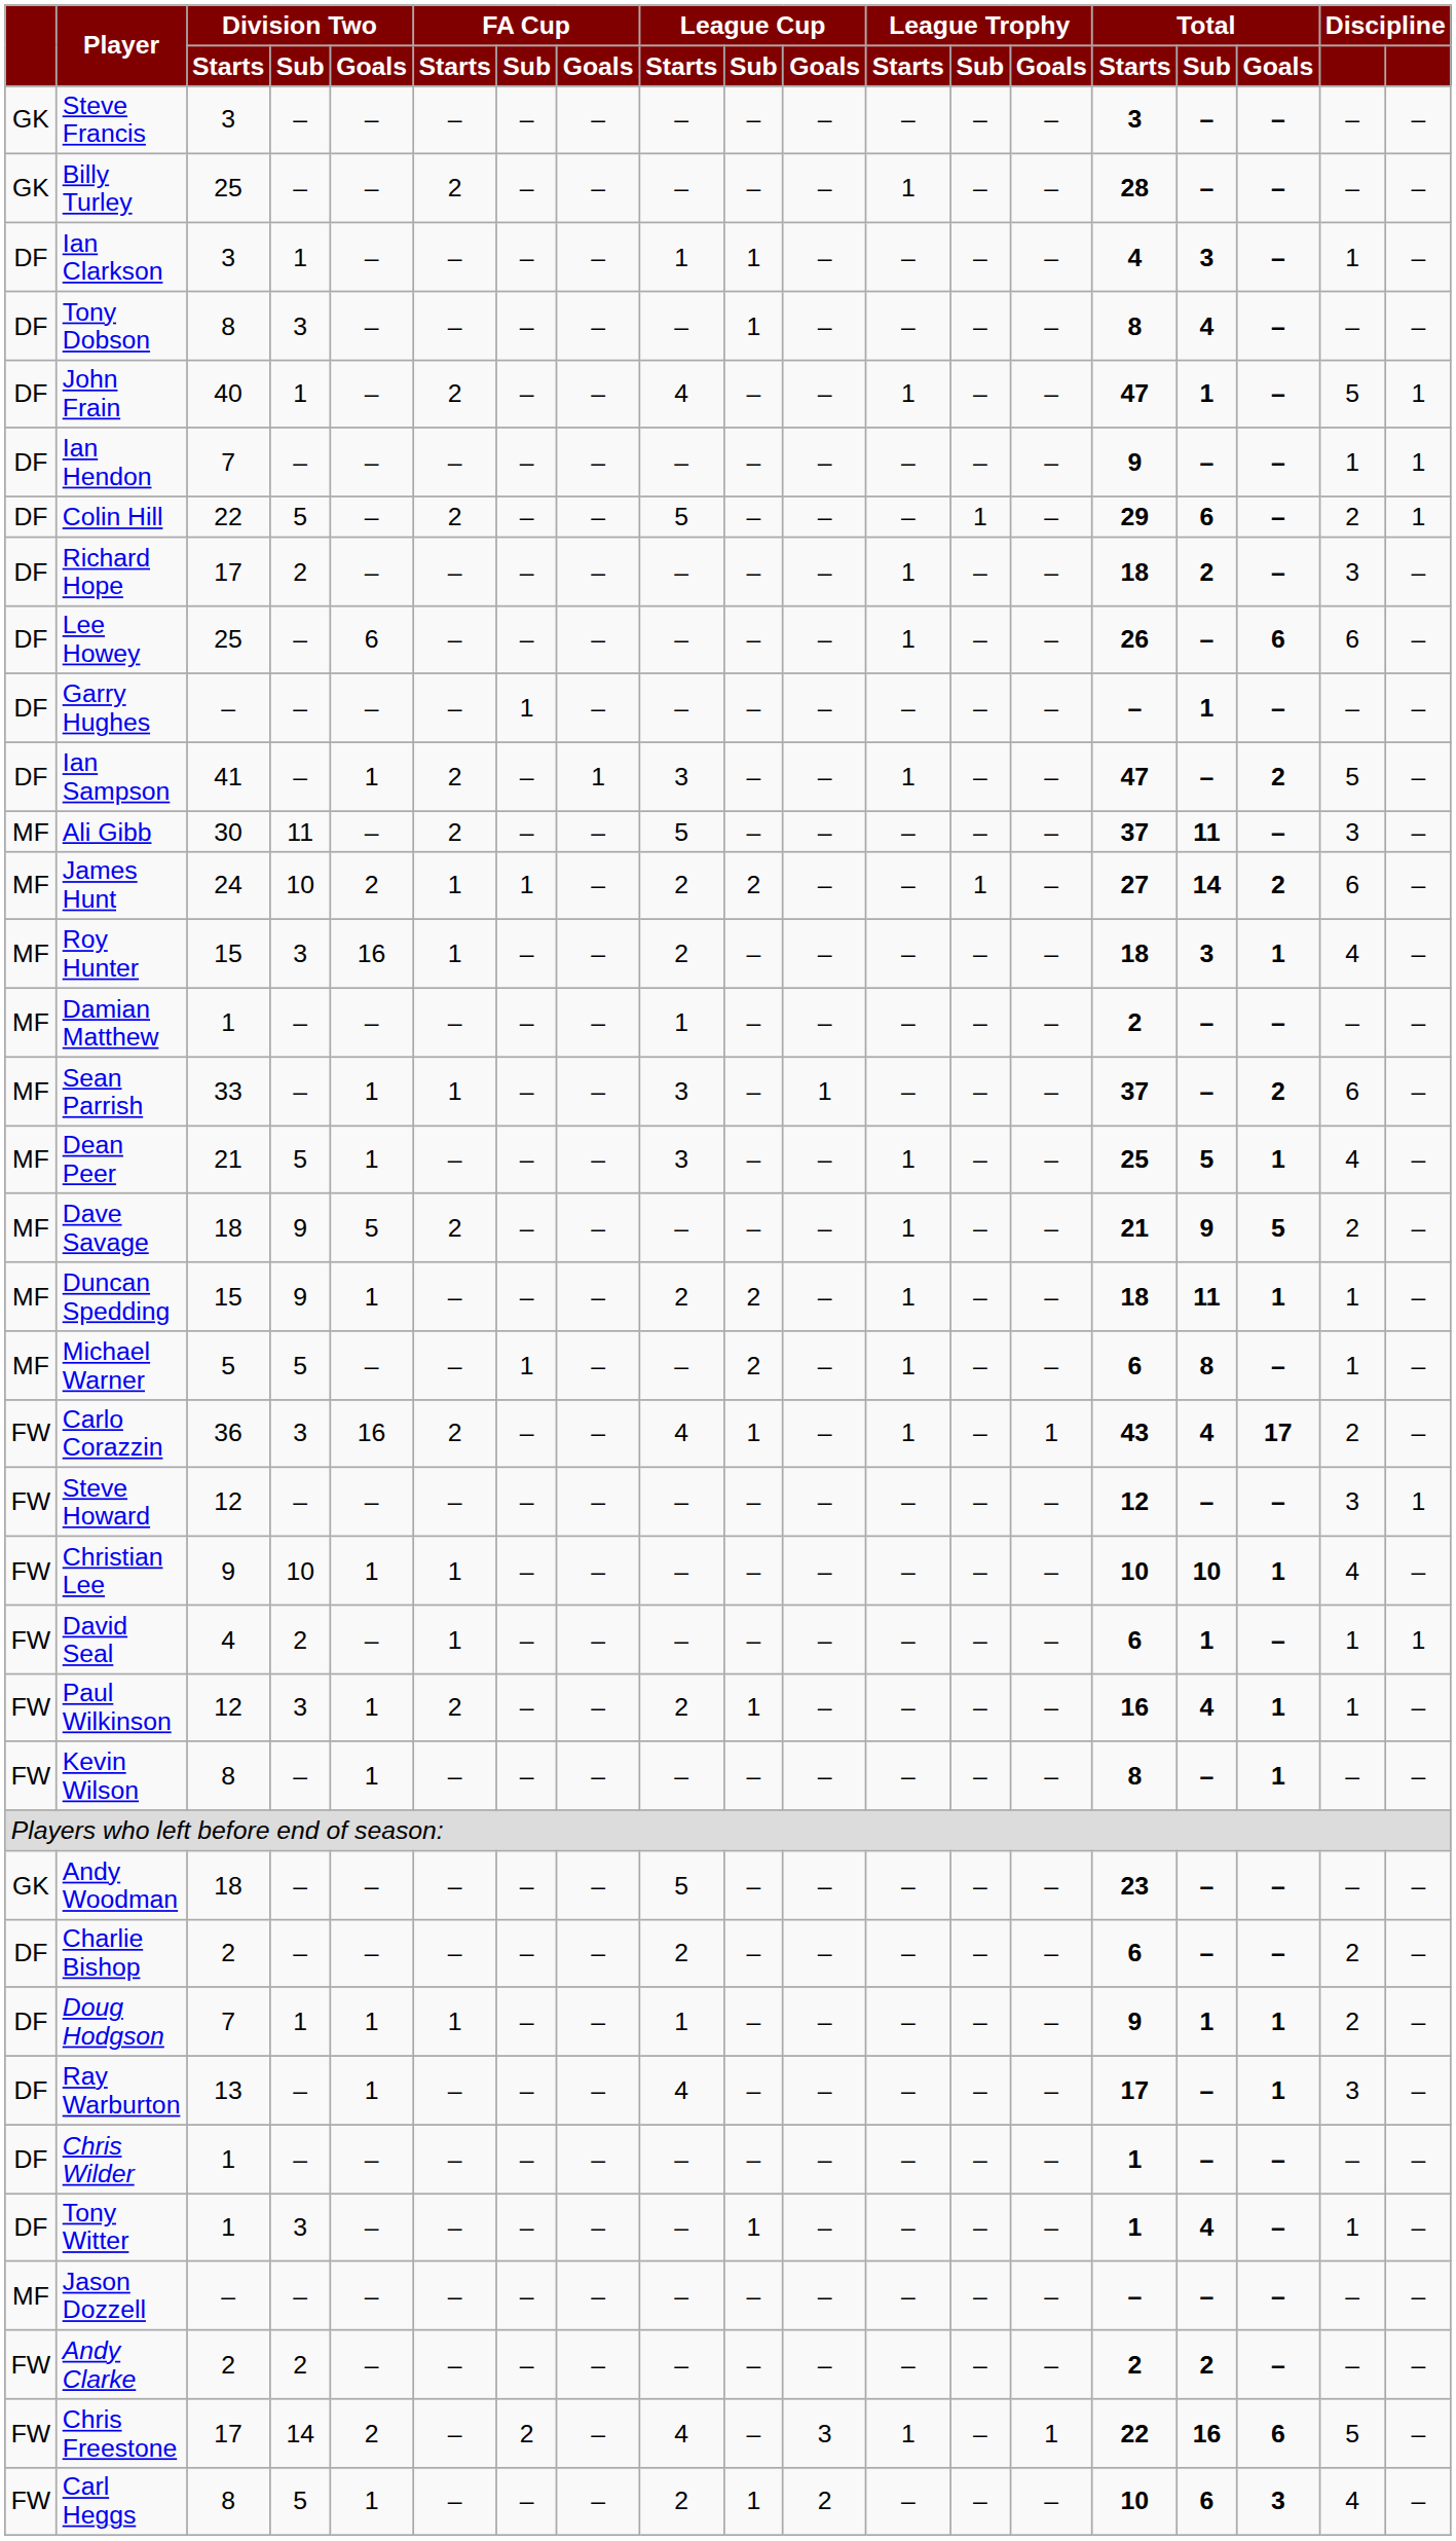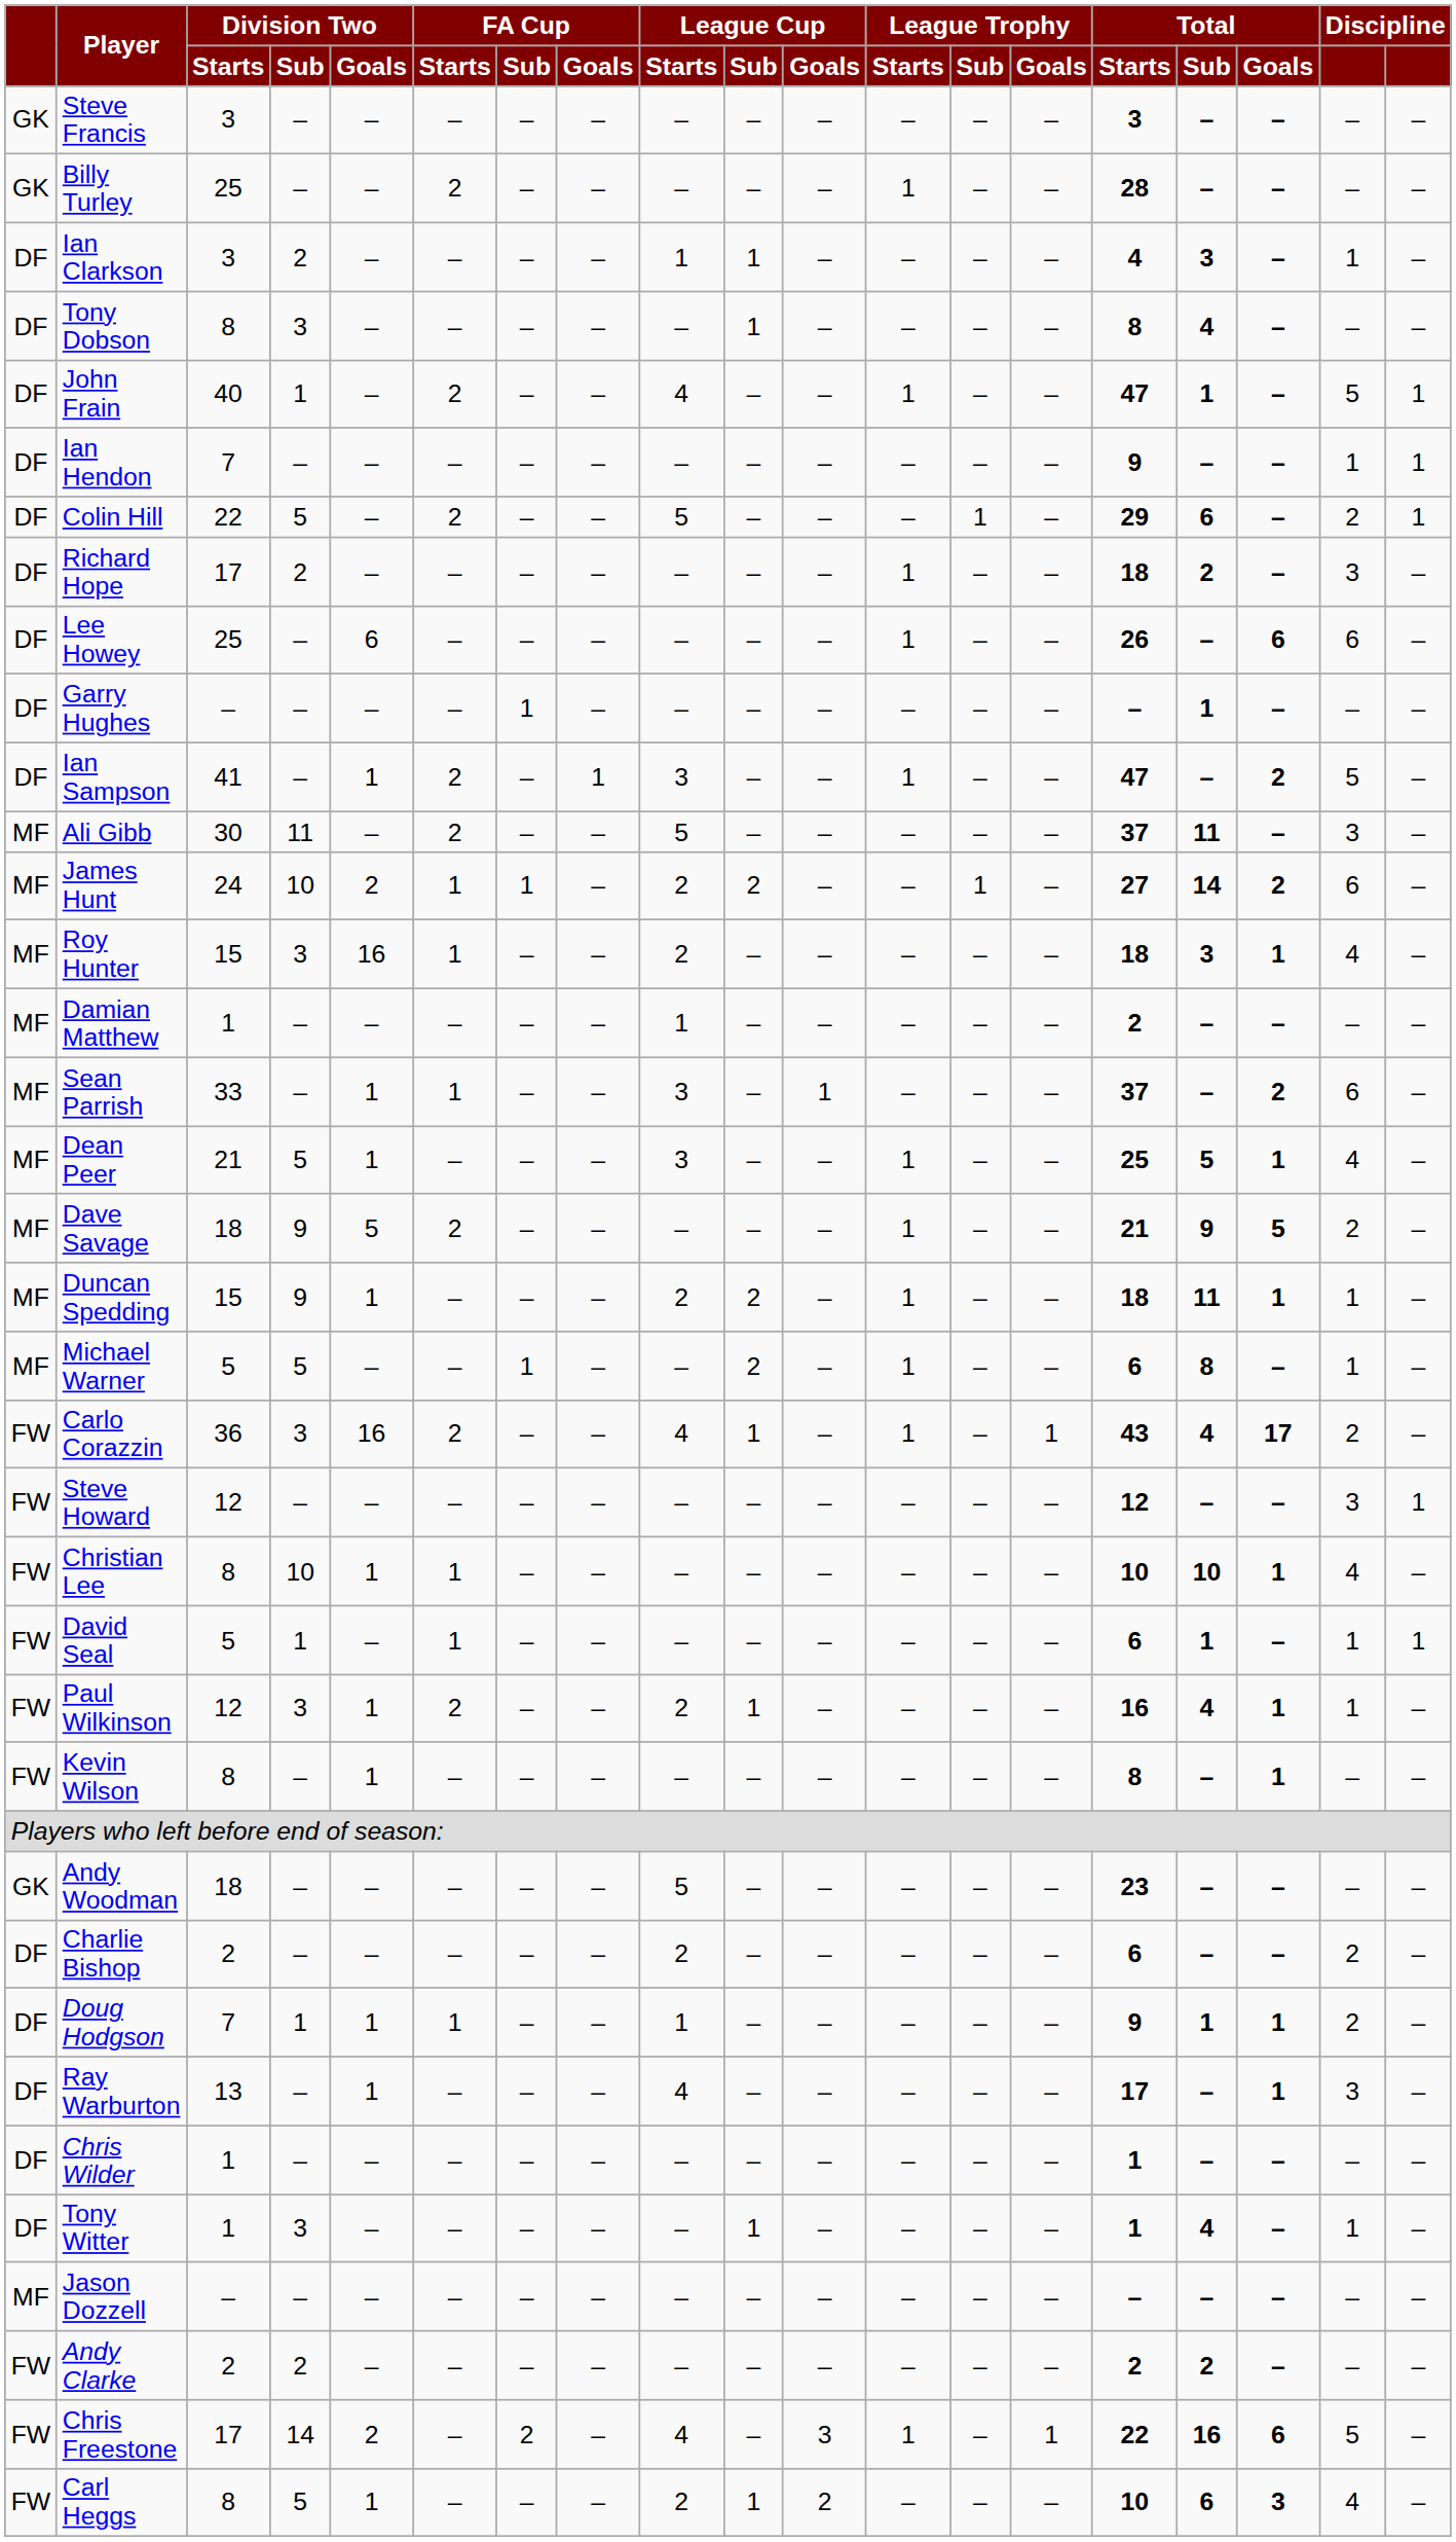Ian Clarkson | Division Two / Sub: 1 -> 2
Christian Lee | Division Two / Starts: 9 -> 8
David Seal | Division Two / Starts: 4 -> 5
David Seal | Division Two / Sub: 2 -> 1
